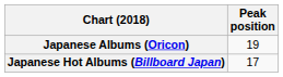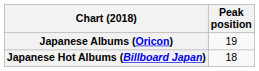Japanese Hot Albums (Billboard Japan) | Peak position: 17 -> 18
